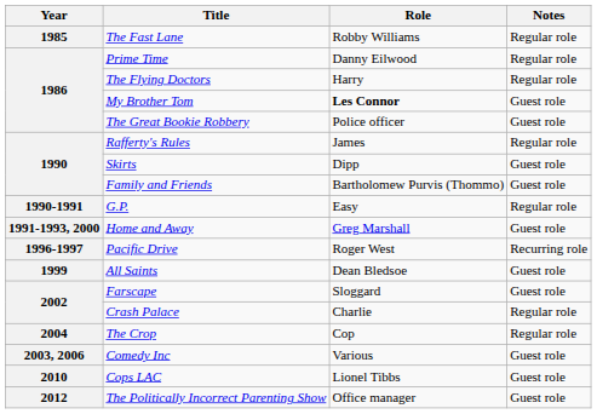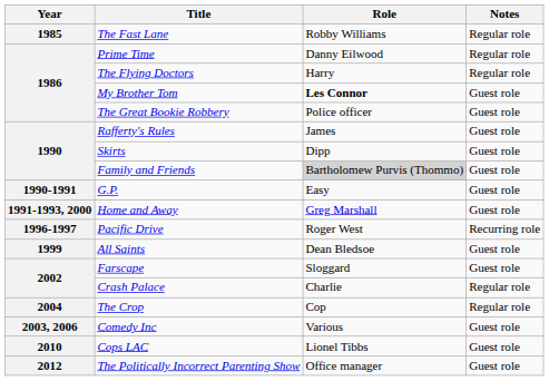Rafferty's Rules | Notes: Regular role -> Guest role
Family and Friends | Role: no background -> lightgrey background
G.P. | Notes: Regular role -> Guest role
